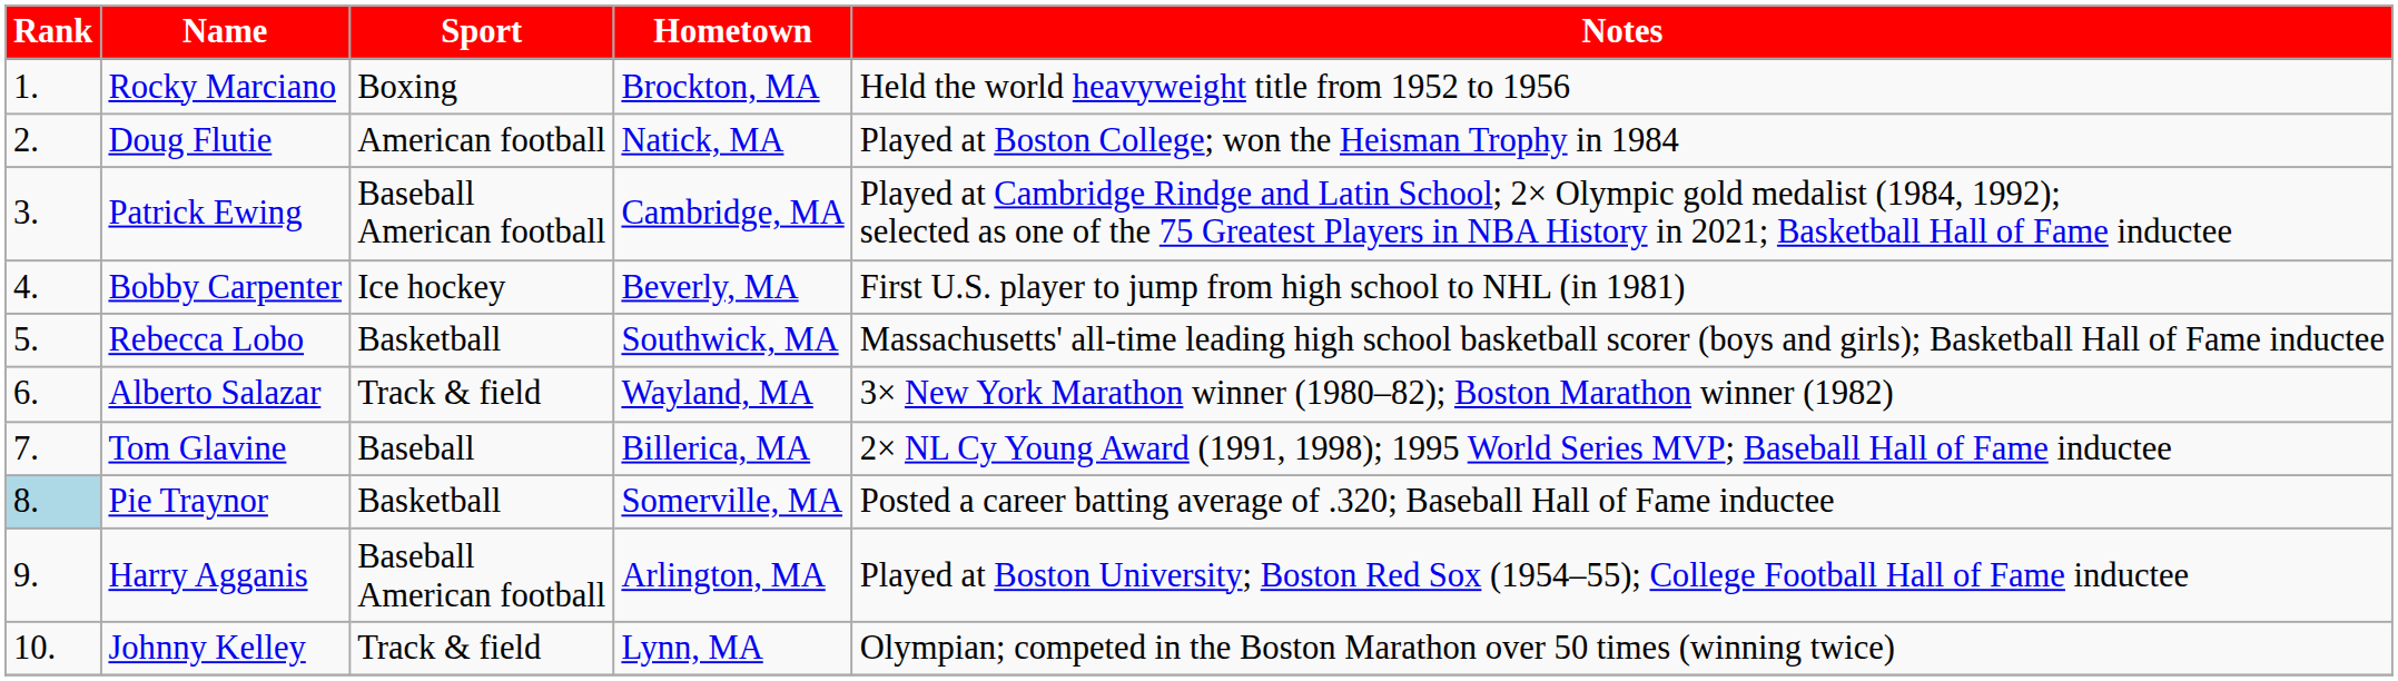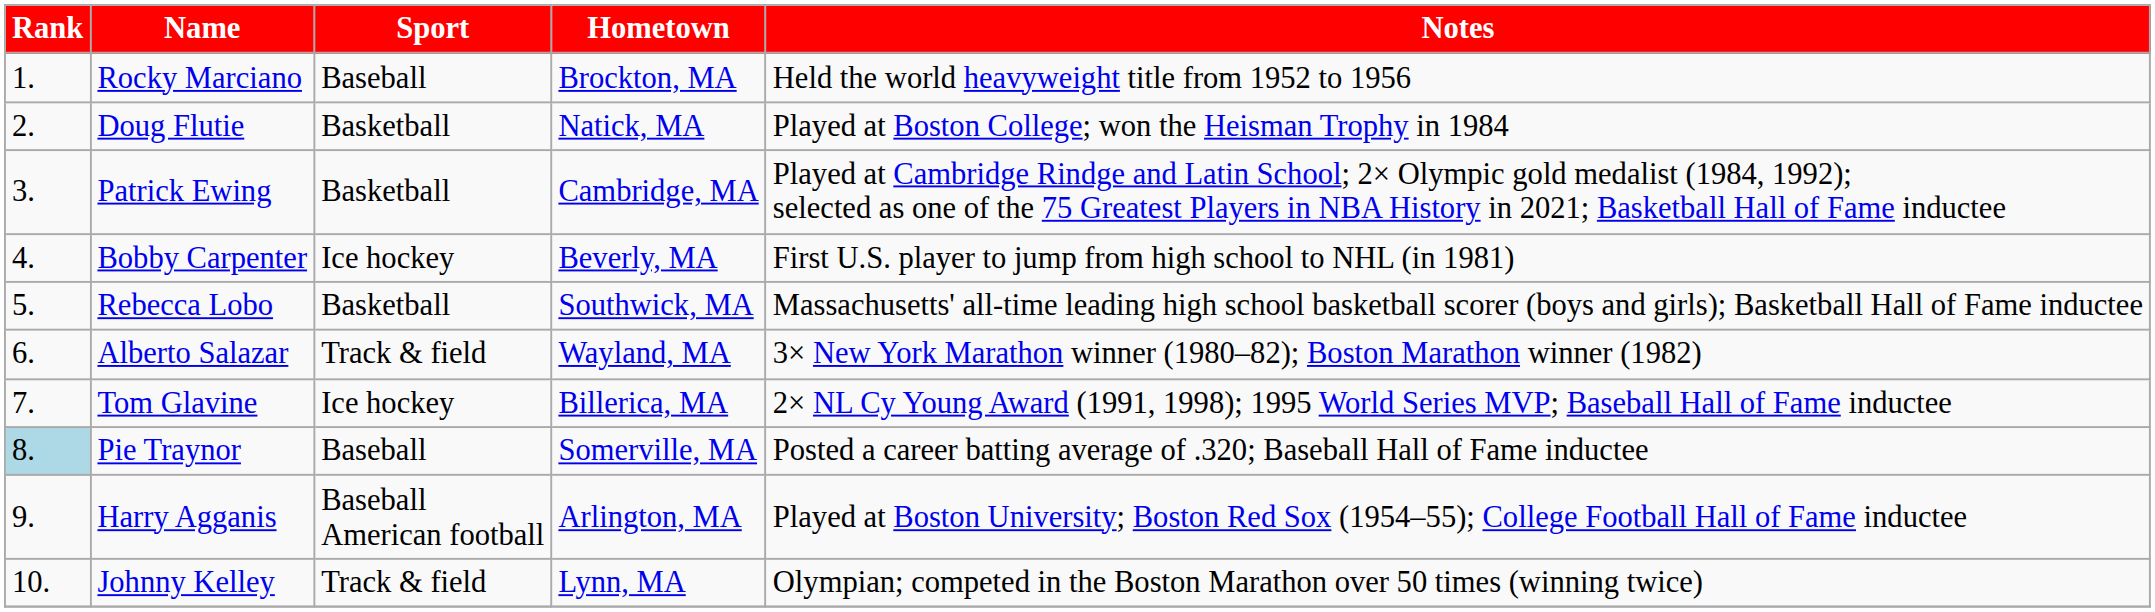Rocky Marciano | Sport: Boxing -> Baseball
Doug Flutie | Sport: American football -> Basketball
Patrick Ewing | Sport: Baseball American football -> Basketball
Tom Glavine | Sport: Baseball -> Ice hockey
Pie Traynor | Sport: Basketball -> Baseball
